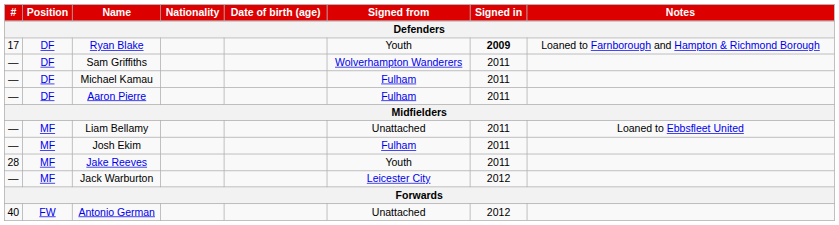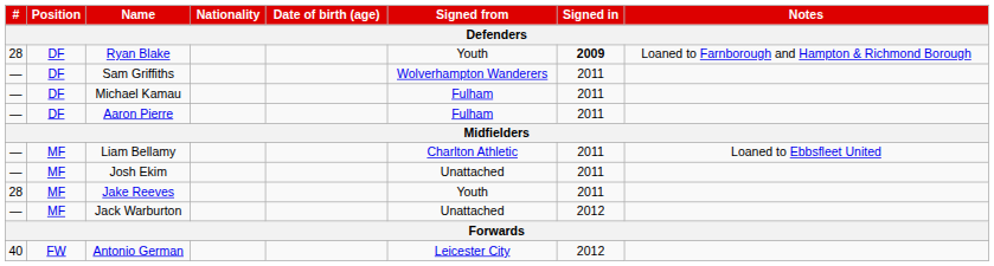Ryan Blake | #: 17 -> 28
Liam Bellamy | Signed from: Unattached -> Charlton Athletic
Josh Ekim | Signed from: Fulham -> Unattached
Jack Warburton | Signed from: Leicester City -> Unattached
Antonio German | Signed from: Unattached -> Leicester City
